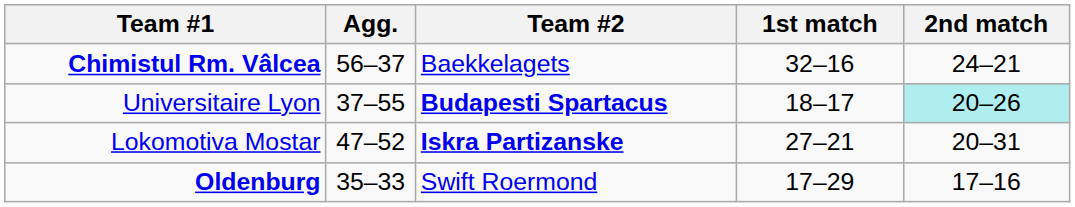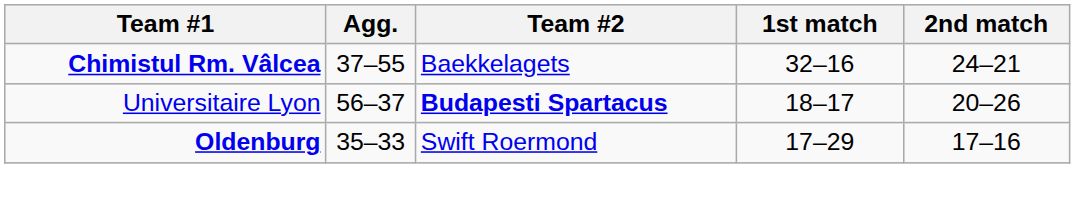Chimistul Rm. Vâlcea | Agg.: 56–37 -> 37–55
Universitaire Lyon | Agg.: 37–55 -> 56–37
Universitaire Lyon | 2nd match: paleturquoise background -> no background
- row: Lokomotiva Mostar | 47–52 | Iskra Partizanske | 27–21 | 20–31
